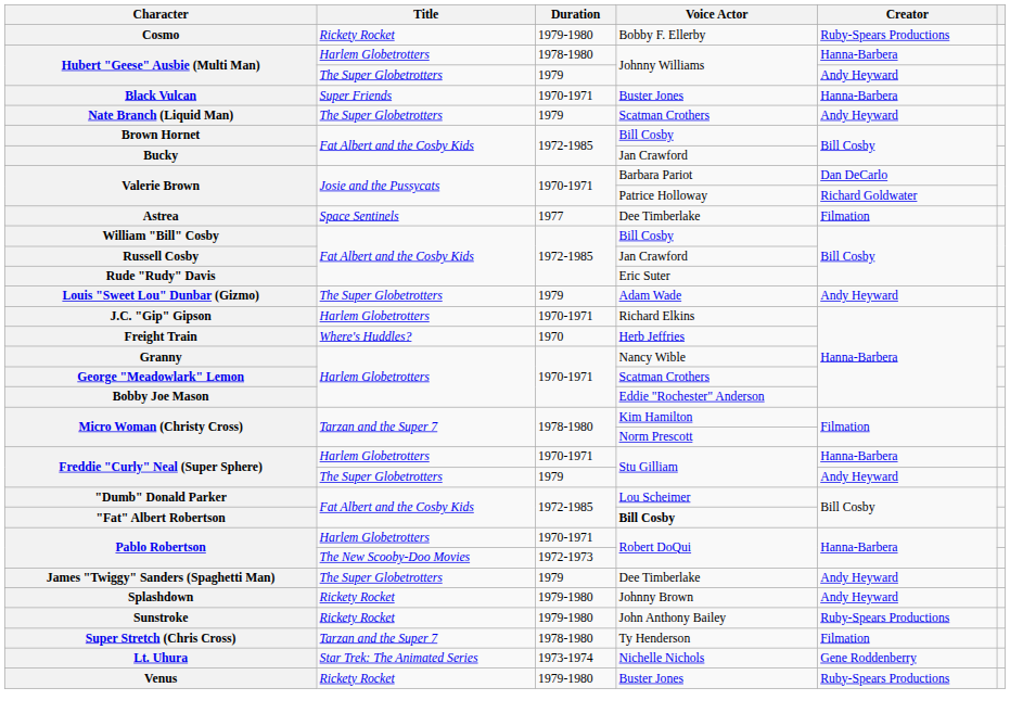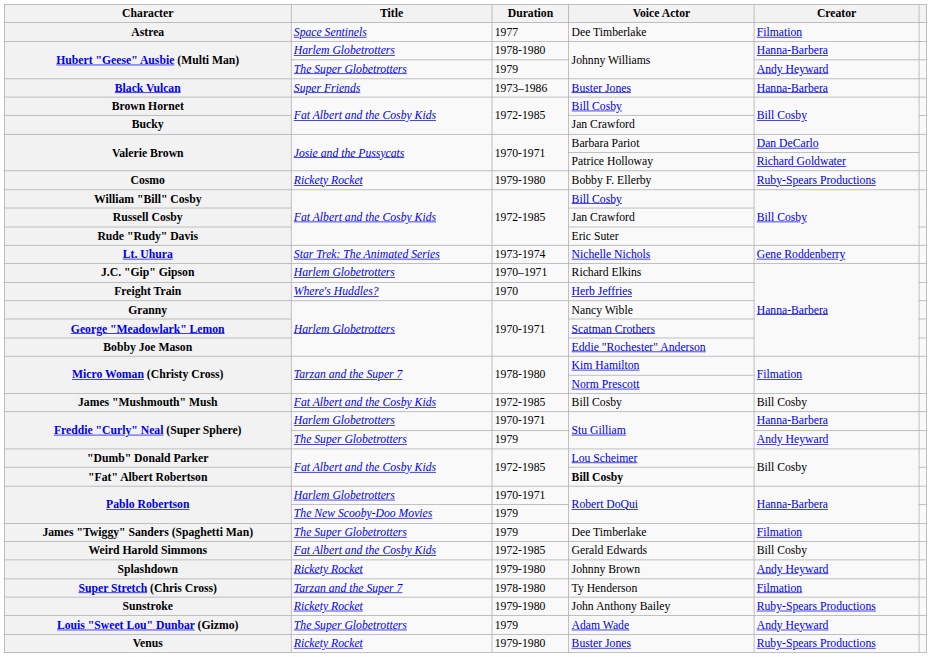rows swapped: Astrea <-> Cosmo
Black Vulcan | Duration: 1970-1971 -> 1973–1986
- row: Nate Branch (Liquid Man) | The Super Globetrotters | 1979 | Scatman Crothers | Andy Heyward
rows swapped: Louis "Sweet Lou" Dunbar (Gizmo) <-> Lt. Uhura
J.C. "Gip" Gipson | Duration: 1970-1971 -> 1970–1971
+ row: James "Mushmouth" Mush | Fat Albert and the Cosby Kids | 1972-1985 | Bill Cosby | Bill Cosby
Pablo Robertson / The New Scooby-Doo Movies | Duration: 1972-1973 -> 1979
James "Twiggy" Sanders (Spaghetti Man) | Creator: Andy Heyward -> Filmation
+ row: Weird Harold Simmons | Fat Albert and the Cosby Kids | 1972-1985 | Gerald Edwards | Bill Cosby
rows swapped: Super Stretch (Chris Cross) <-> Sunstroke
